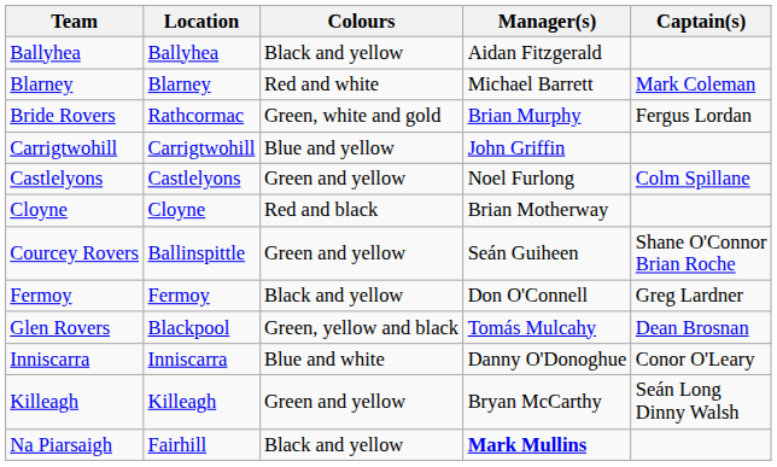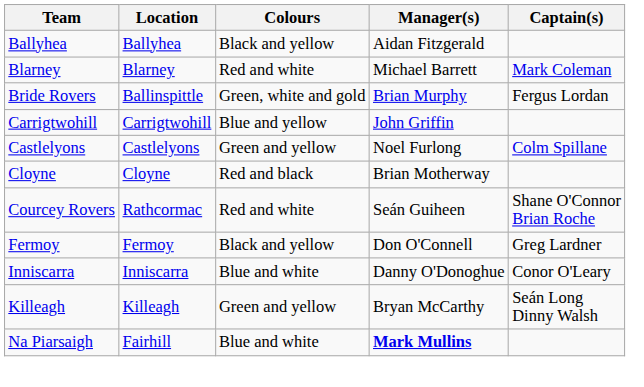Bride Rovers | Location: Rathcormac -> Ballinspittle
Courcey Rovers | Location: Ballinspittle -> Rathcormac
Courcey Rovers | Colours: Green and yellow -> Red and white
- row: Glen Rovers | Blackpool | Green, yellow and black | Tomás Mulcahy | Dean Brosnan
Na Piarsaigh | Colours: Black and yellow -> Blue and white
